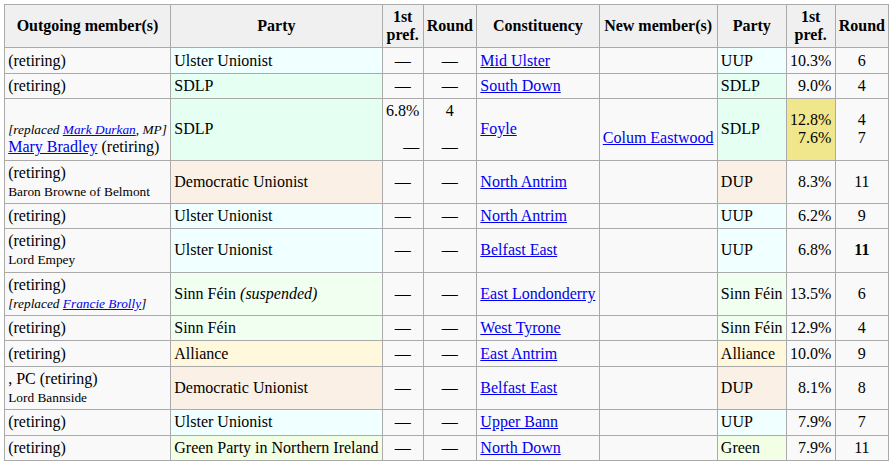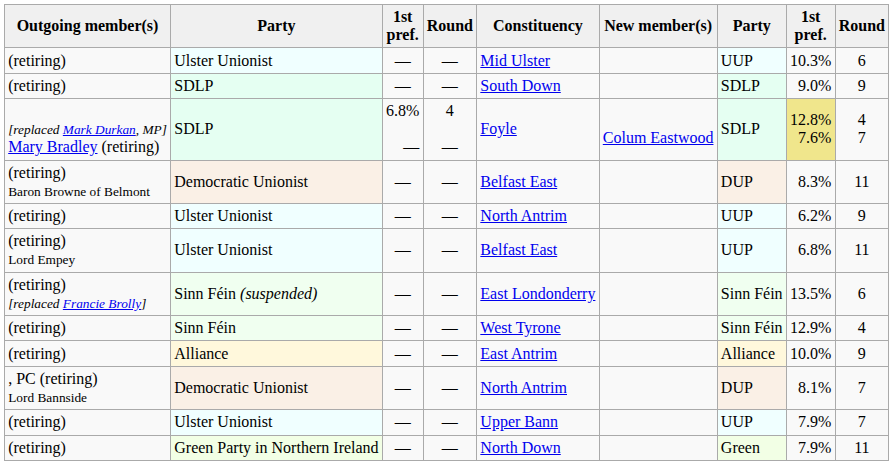(retiring) / SDLP | column 9: 4 -> 9
(retiring) Baron Browne of Belmont / Democratic Unionist | column 5: North Antrim -> Belfast East
(retiring) Lord Empey / Ulster Unionist | column 9: bold -> normal
, PC (retiring) Lord Bannside / Democratic Unionist | column 5: Belfast East -> North Antrim
, PC (retiring) Lord Bannside / Democratic Unionist | column 9: 8 -> 7
